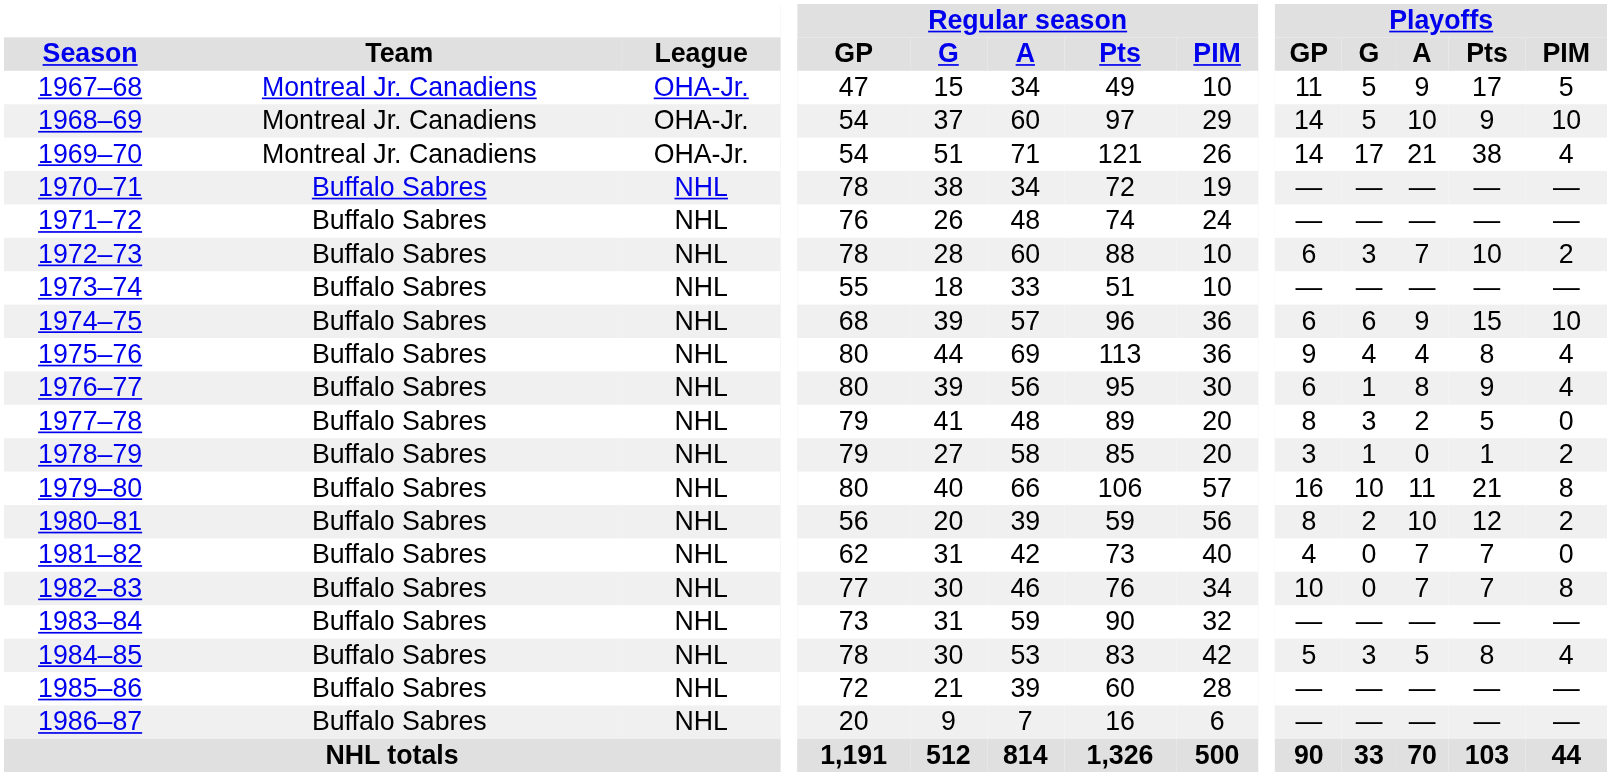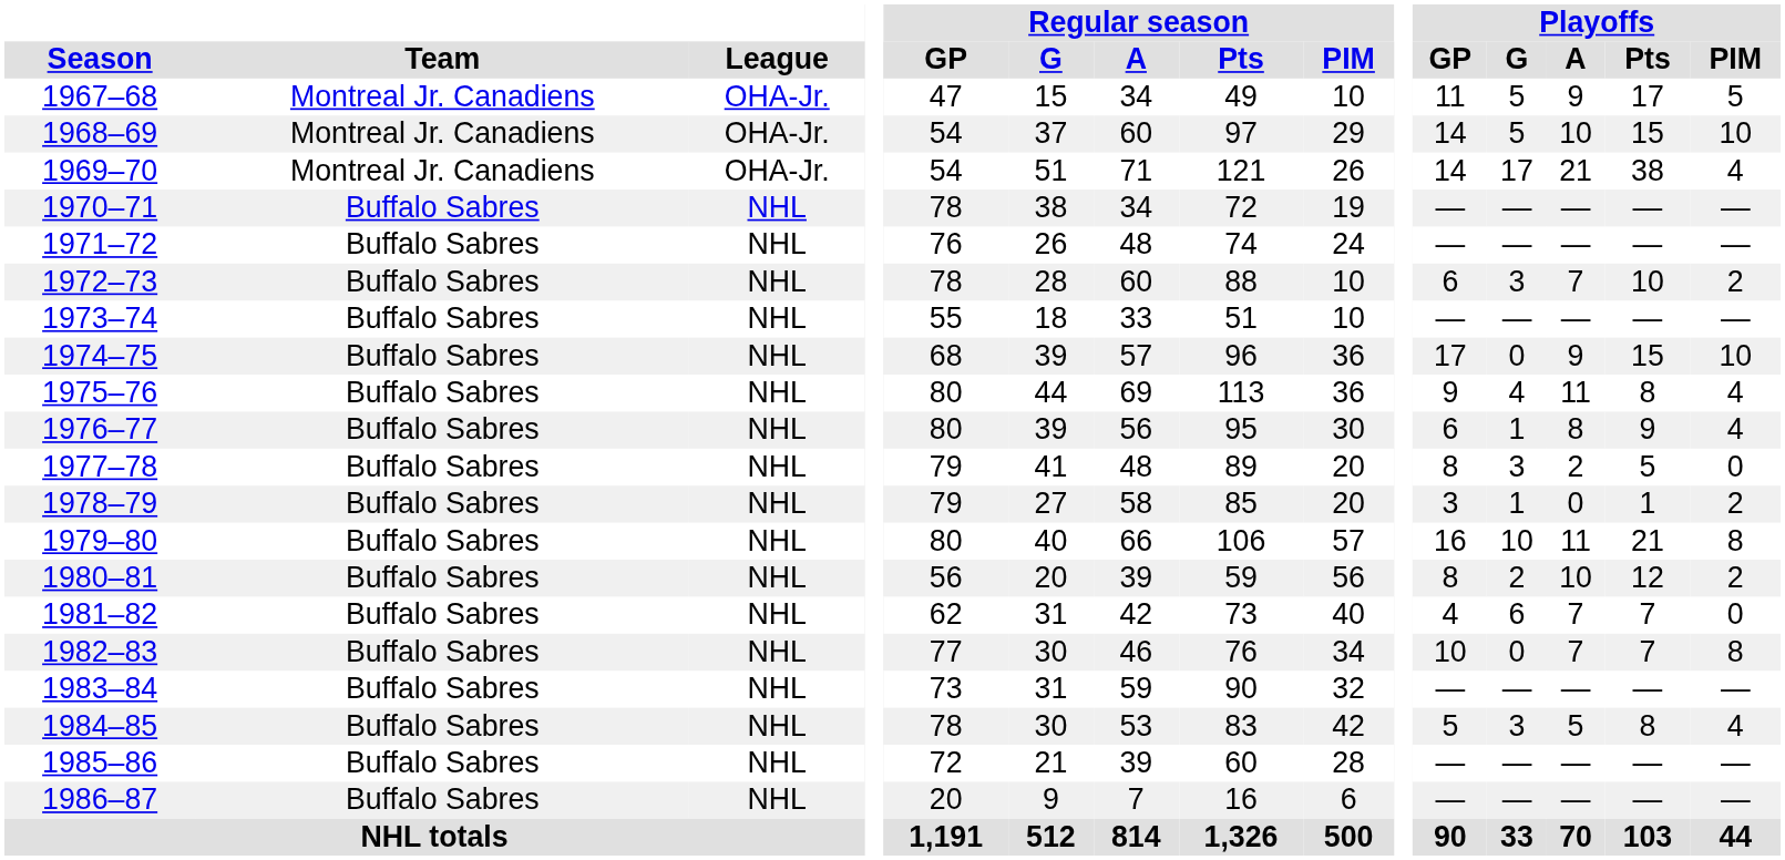1968–69 | Playoffs / Pts: 9 -> 15
1974–75 | Playoffs / GP: 6 -> 17
1974–75 | Playoffs / G: 6 -> 0
1975–76 | Playoffs / A: 4 -> 11
1981–82 | Playoffs / G: 0 -> 6
